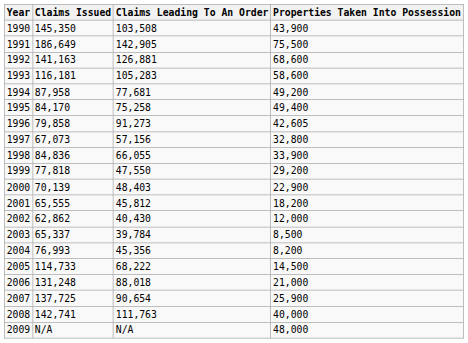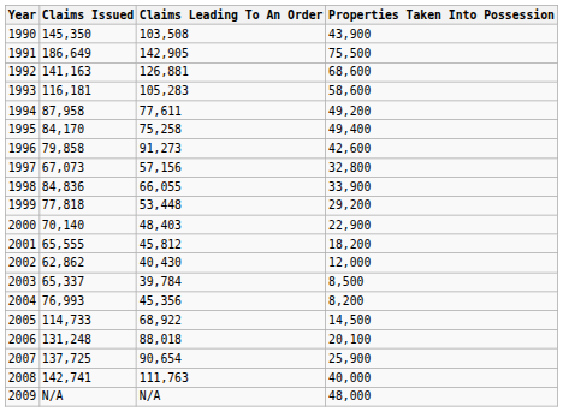1994 | Claims Leading To An Order: 77,681 -> 77,611
1996 | Properties Taken Into Possession: 42,605 -> 42,600
1999 | Claims Leading To An Order: 47,550 -> 53,448
2000 | Claims Issued: 70,139 -> 70,140
2005 | Claims Leading To An Order: 68,222 -> 68,922
2006 | Properties Taken Into Possession: 21,000 -> 20,100
